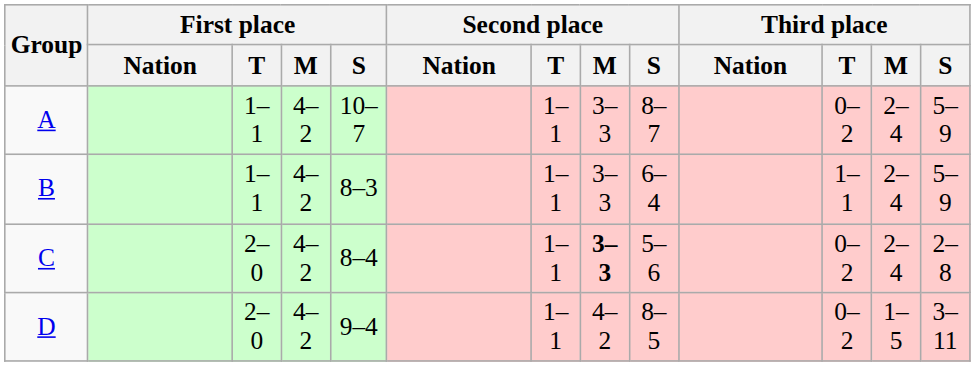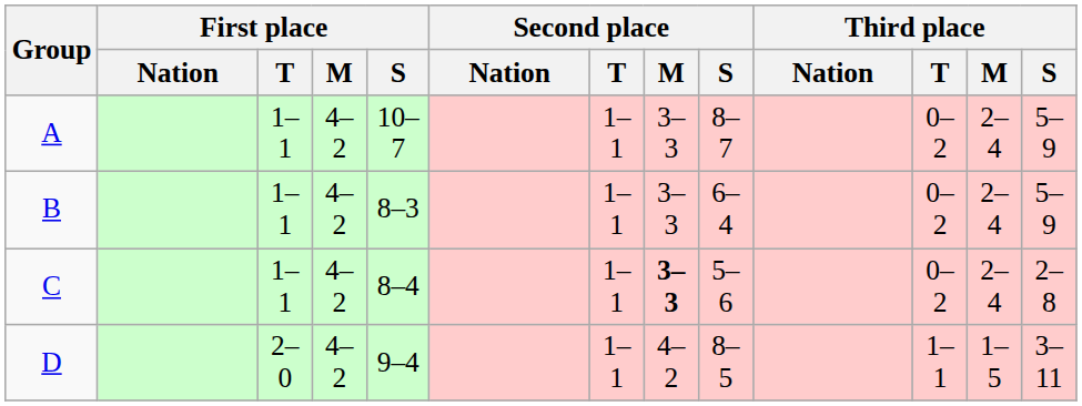B | Third place / T: 1–1 -> 0–2
C | First place / T: 2–0 -> 1–1
D | Third place / T: 0–2 -> 1–1
